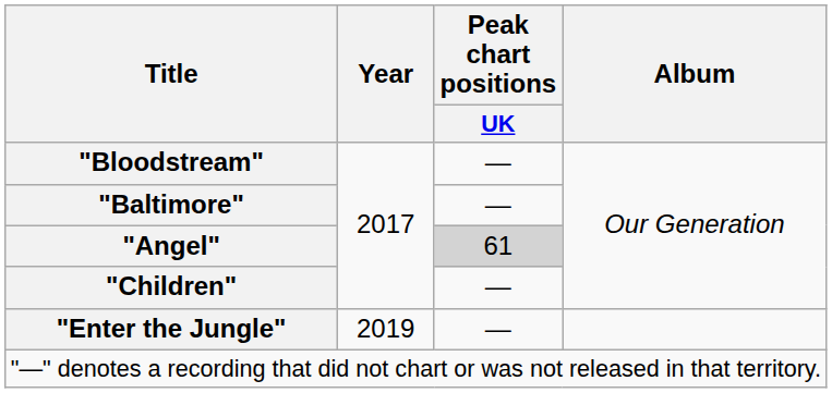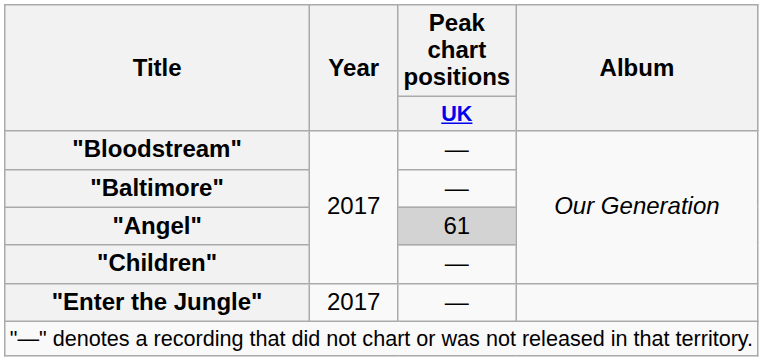"Enter the Jungle" | Year: 2019 -> 2017
